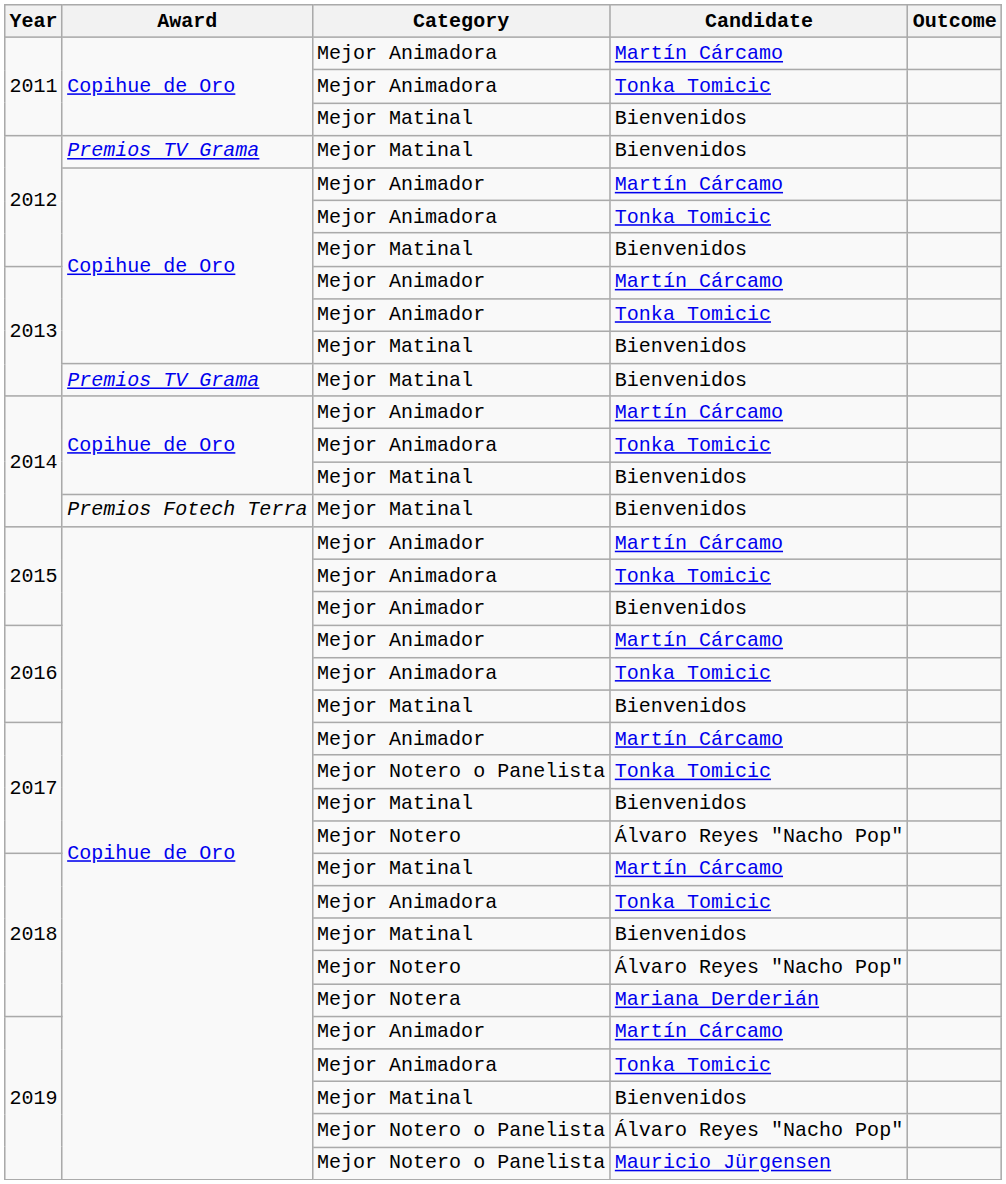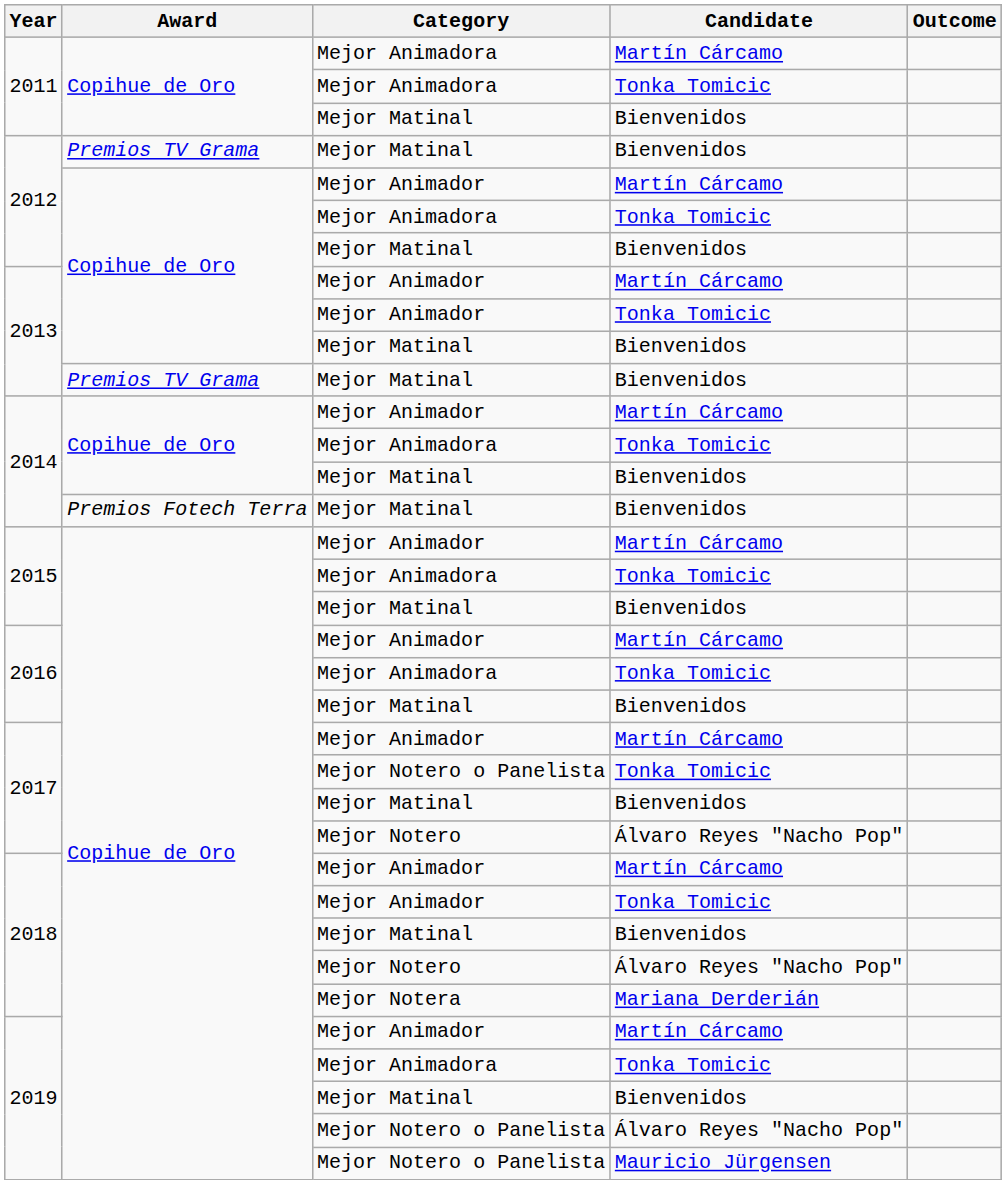2015 / Bienvenidos | Category: Mejor Animador -> Mejor Matinal
2018 / Martín Cárcamo | Category: Mejor Matinal -> Mejor Animador
2018 / Tonka Tomicic | Category: Mejor Animadora -> Mejor Animador
